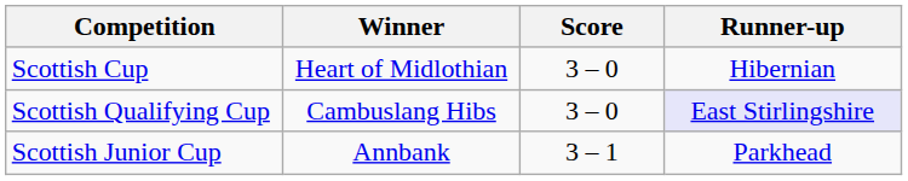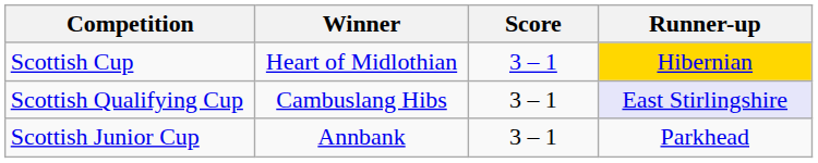Scottish Cup | Score: 3 – 0 -> 3 – 1
Scottish Cup | Runner-up: no background -> gold background
Scottish Qualifying Cup | Score: 3 – 0 -> 3 – 1
